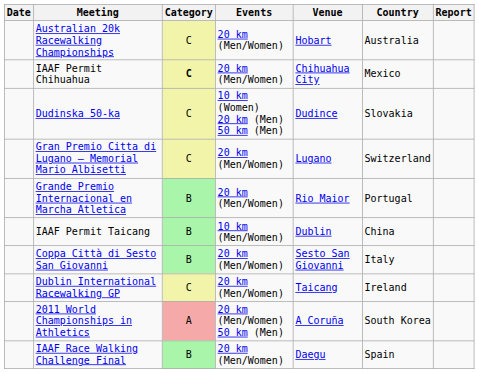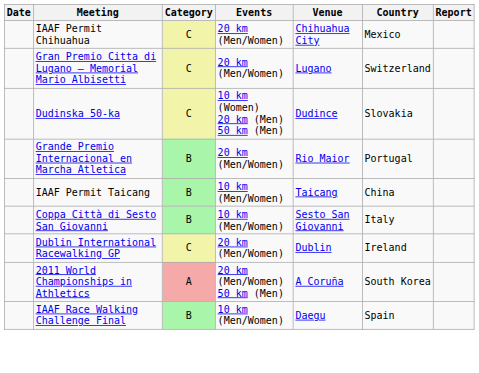- row: Australian 20k Racewalking Championships | C | 20 km (Men/Women) | Hobart | Australia
IAAF Permit Chihuahua | Category: bold -> normal
rows swapped: Gran Premio Citta di Lugano – Memorial Mario Albisetti <-> Dudinska 50-ka
IAAF Permit Taicang | Venue: Dublin -> Taicang
Coppa Città di Sesto San Giovanni | Events: 20 km (Men/Women) -> 10 km (Men/Women)
Dublin International Racewalking GP | Venue: Taicang -> Dublin
IAAF Race Walking Challenge Final | Events: 20 km (Men/Women) -> 10 km (Men/Women)
